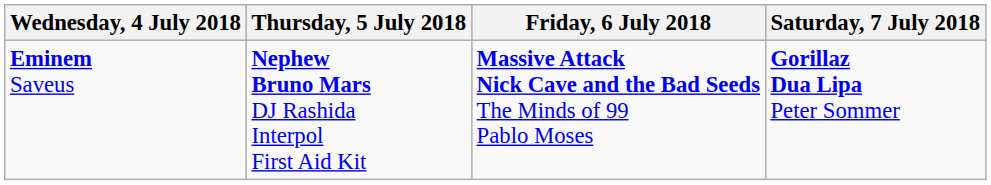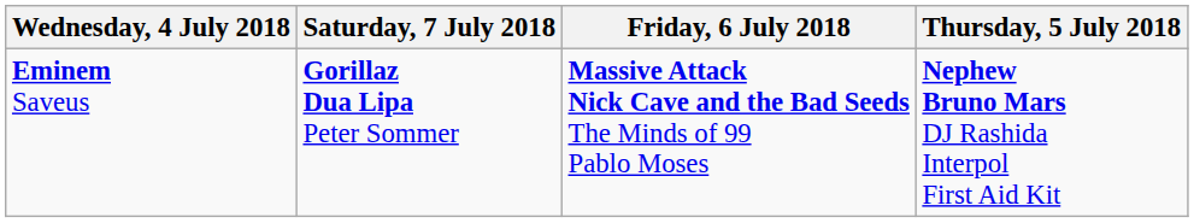columns swapped: Thursday, 5 July 2018 <-> Saturday, 7 July 2018
